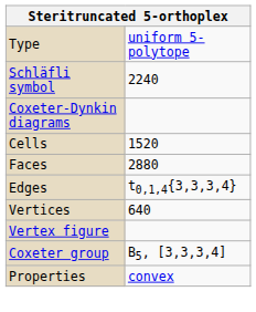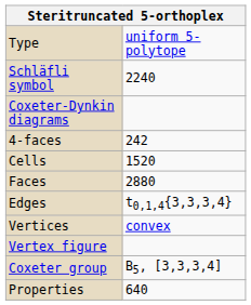+ row: 4-faces | 242
Vertices | column 2: 640 -> convex
Properties | column 2: convex -> 640
